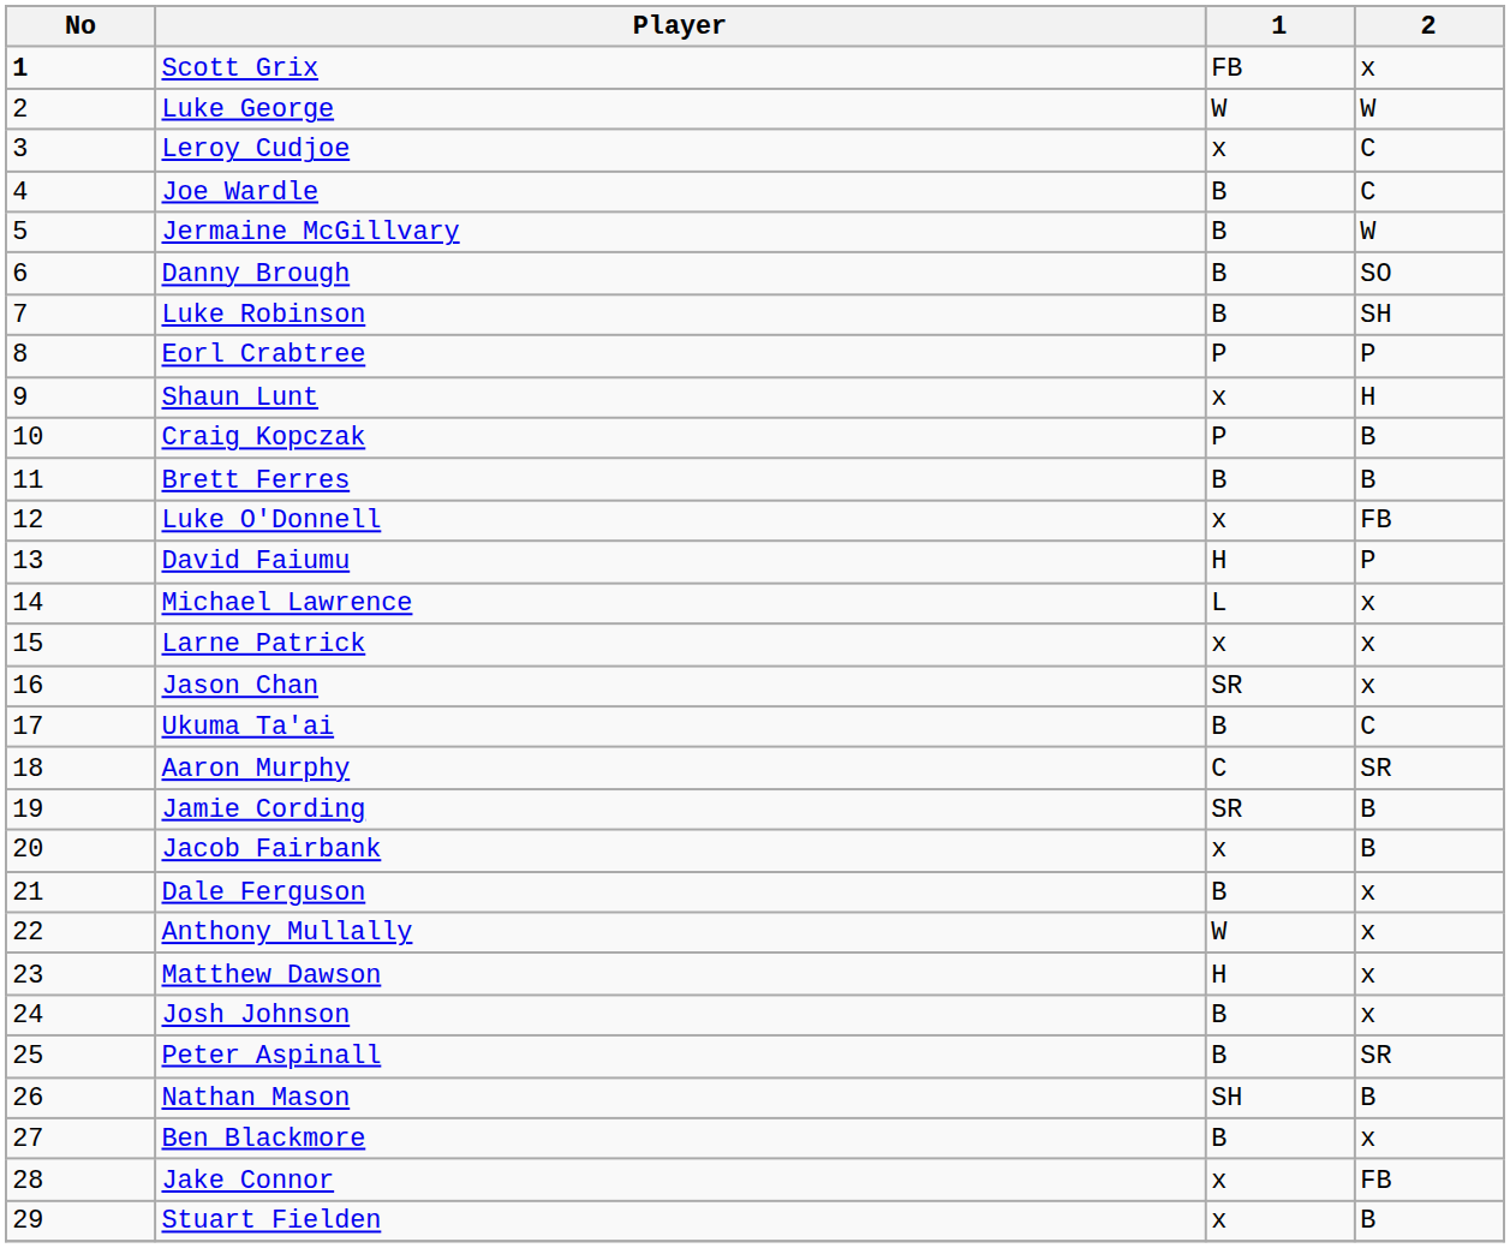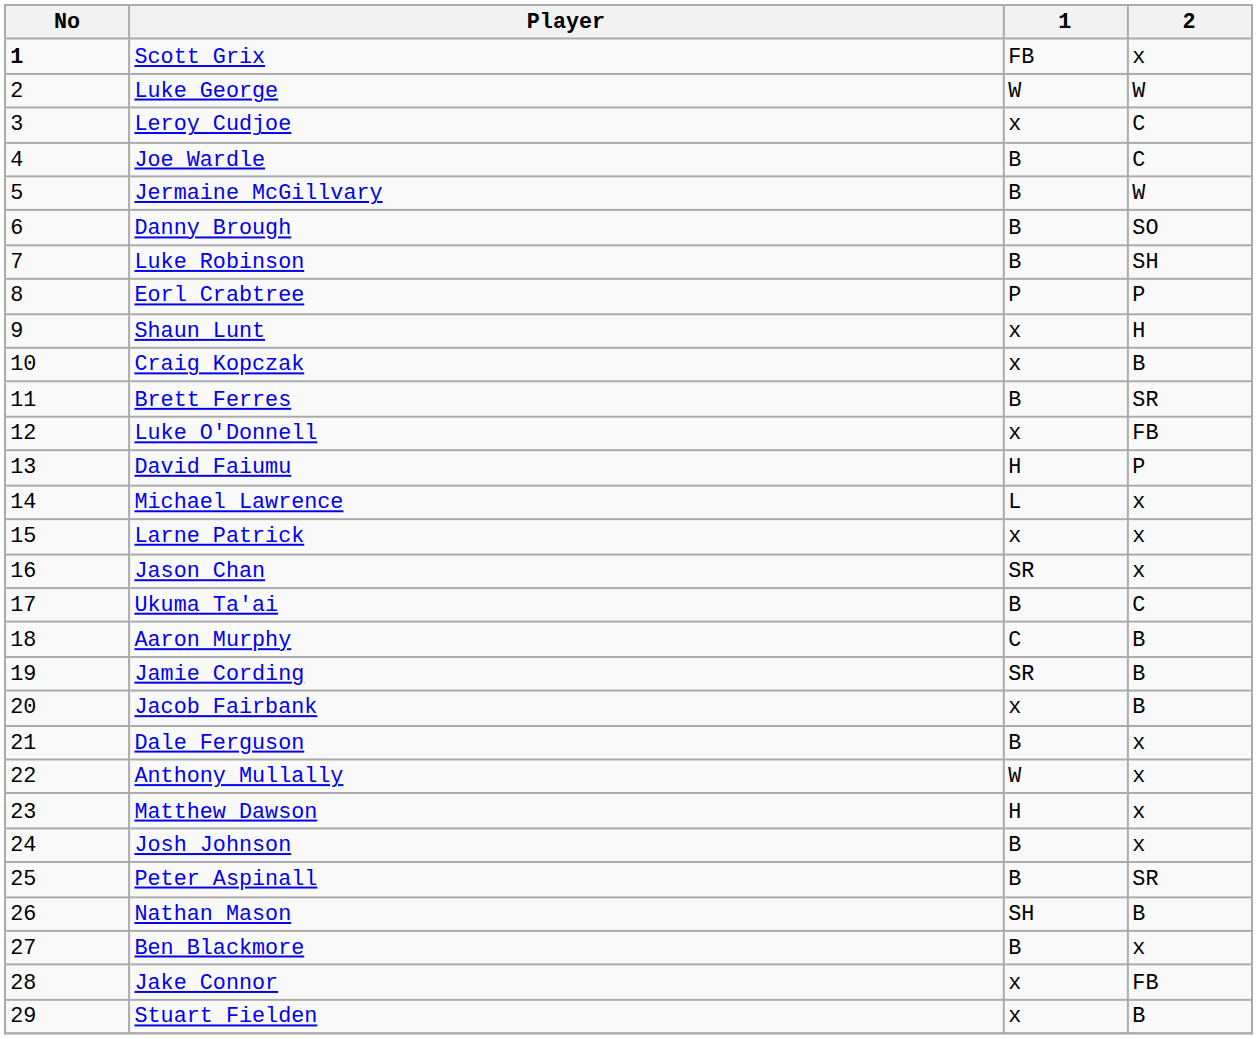Craig Kopczak | 1: P -> x
Brett Ferres | 2: B -> SR
Aaron Murphy | 2: SR -> B
